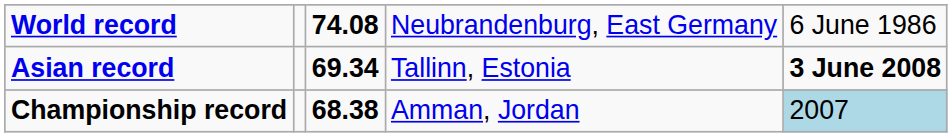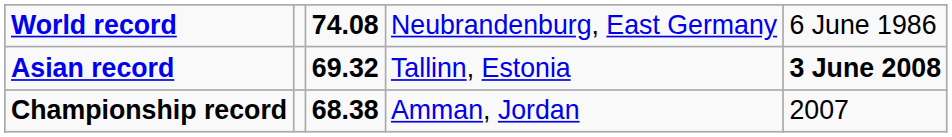Asian record | column 3: 69.34 -> 69.32
Championship record | column 5: lightblue background -> no background
